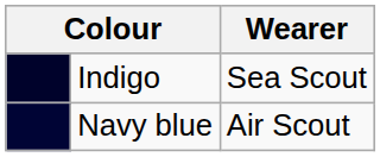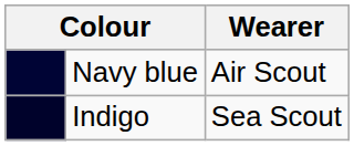rows swapped: Indigo <-> Navy blue
